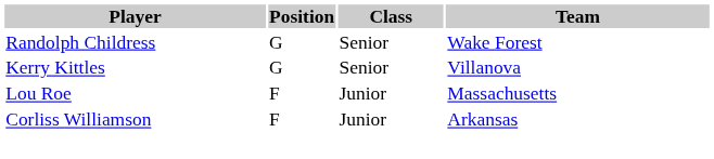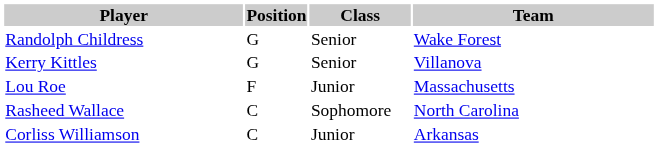+ row: Rasheed Wallace | C | Sophomore | North Carolina
Corliss Williamson | Position: F -> C
